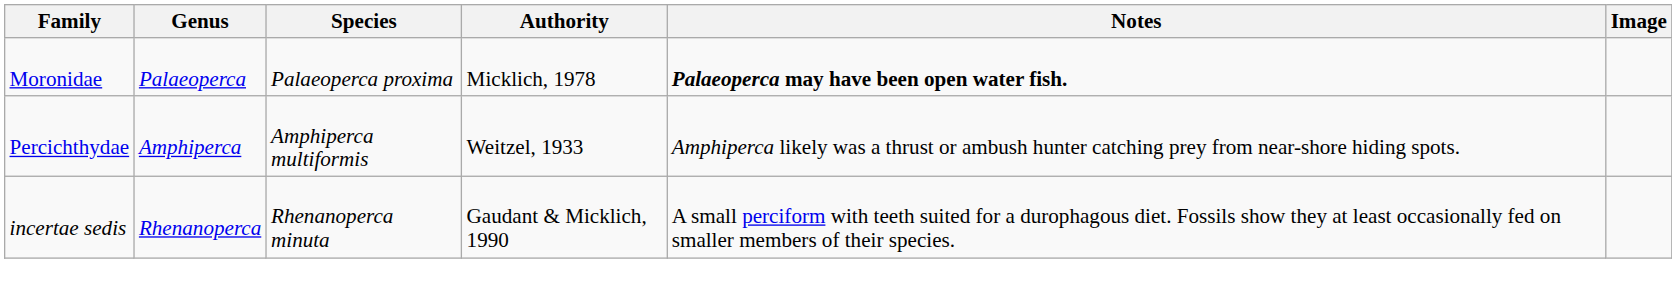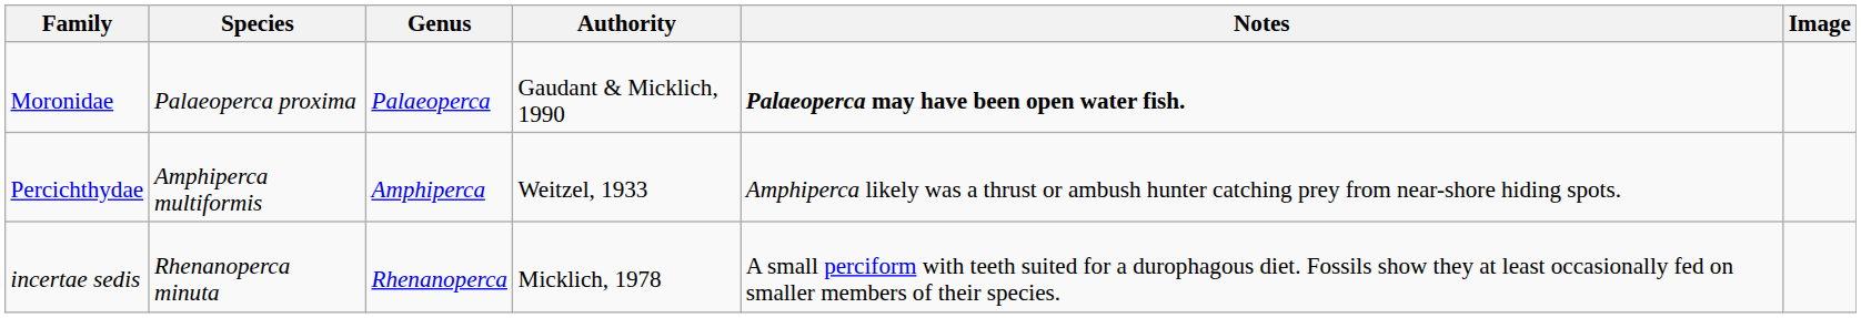columns swapped: Genus <-> Species
Moronidae | Authority: Micklich, 1978 -> Gaudant & Micklich, 1990
incertae sedis | Authority: Gaudant & Micklich, 1990 -> Micklich, 1978
